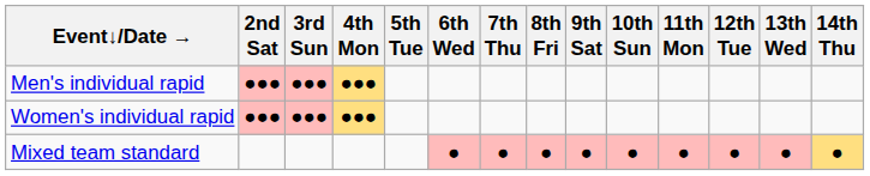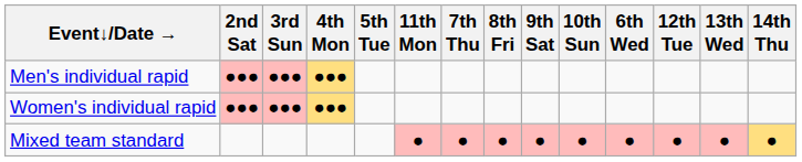columns swapped: 6th Wed <-> 11th Mon
